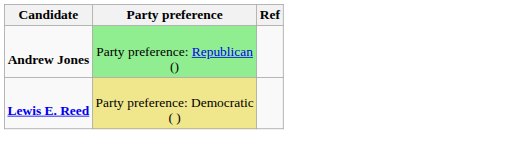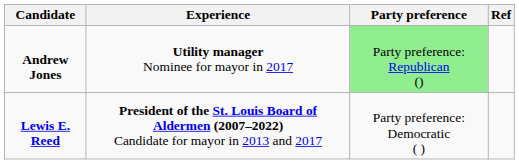+ column: Experience | Utility manager Nominee for mayor in 2017 | President of the St. Louis Board of Aldermen (2007–2022) Candidate for mayor in 2013 and 2017
Lewis E. Reed | Party preference: khaki background -> no background
